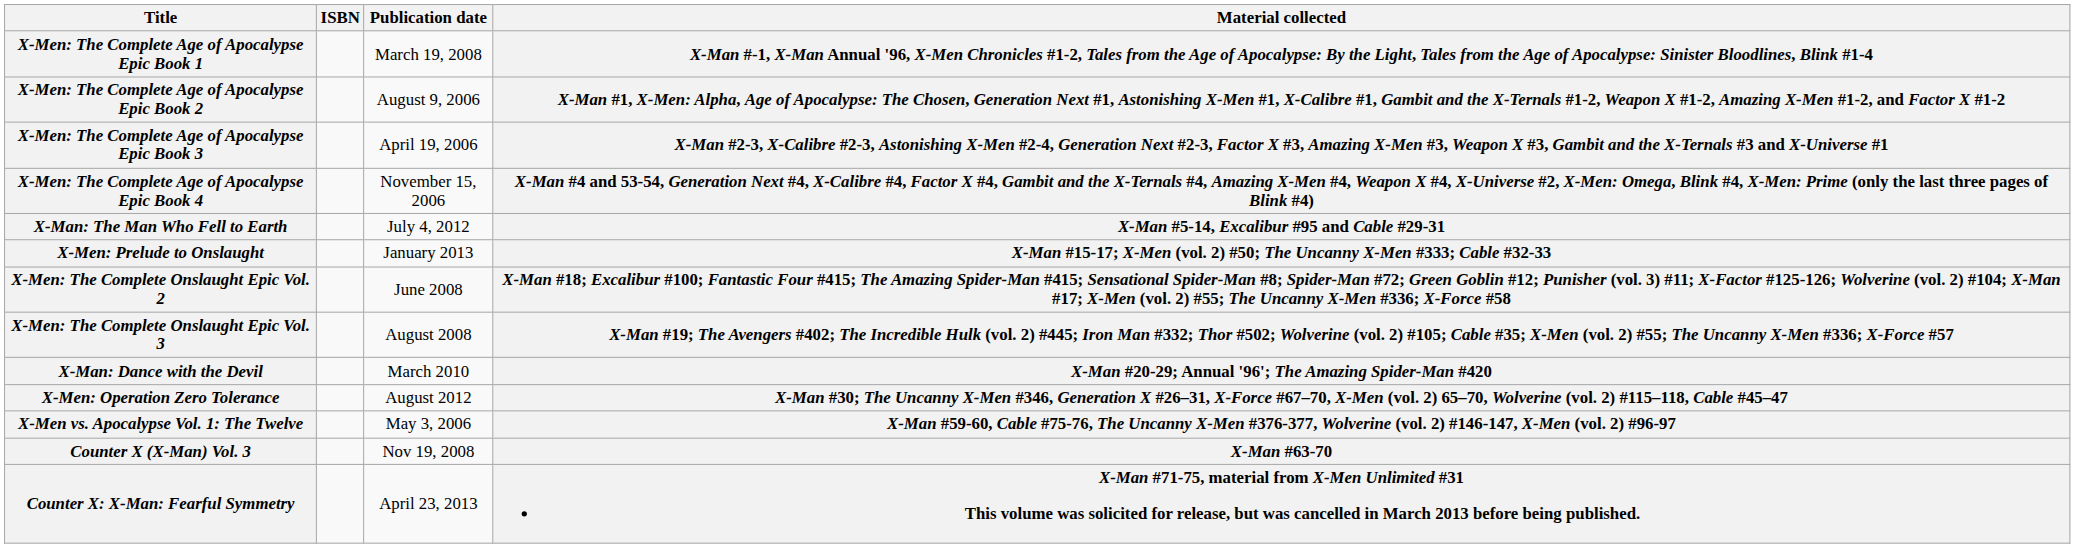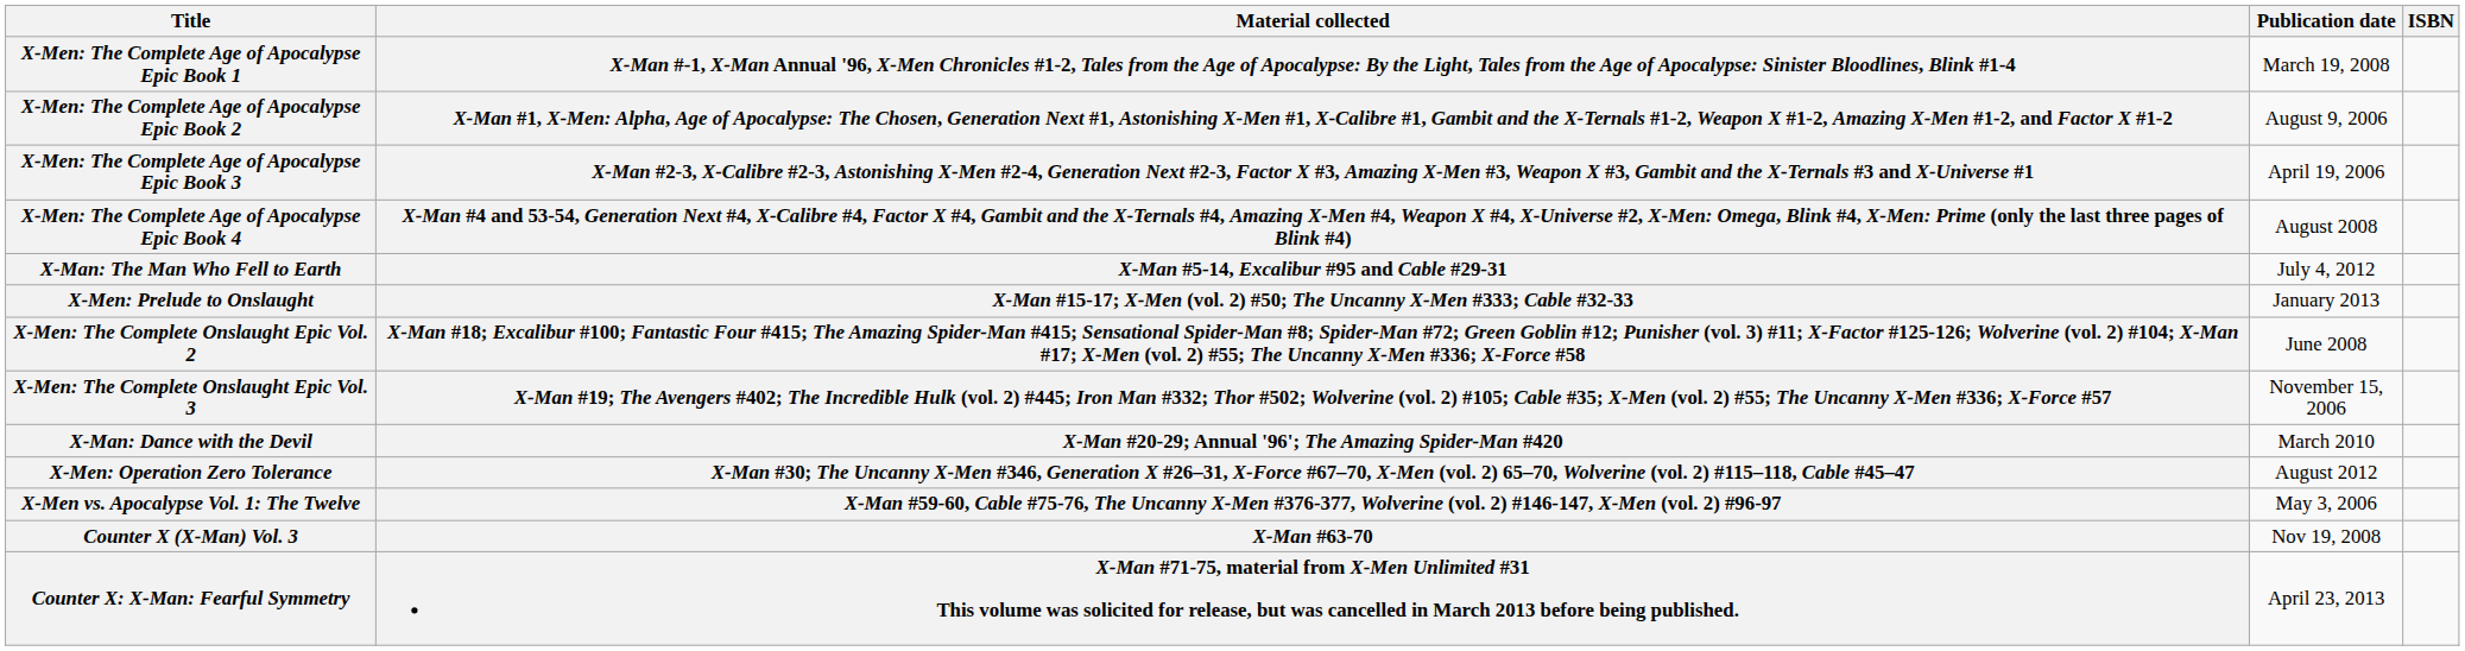columns swapped: Material collected <-> ISBN
X-Men: The Complete Age of Apocalypse Epic Book 4 | Publication date: November 15, 2006 -> August 2008
X-Men: The Complete Onslaught Epic Vol. 3 | Publication date: August 2008 -> November 15, 2006
